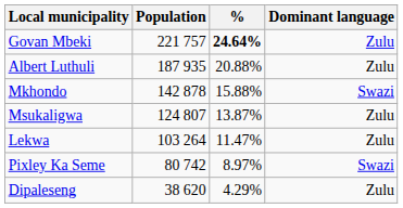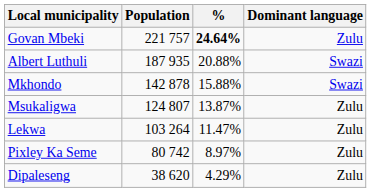Albert Luthuli | Dominant language: Zulu -> Swazi
Pixley Ka Seme | Dominant language: Swazi -> Zulu
